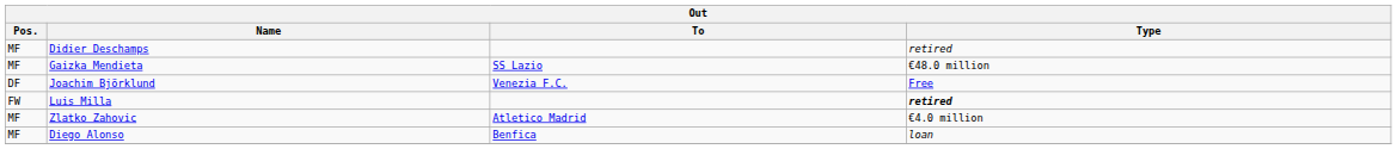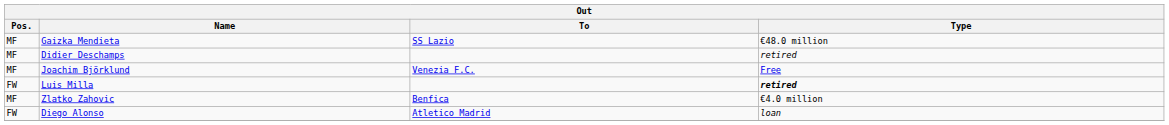rows swapped: Gaizka Mendieta <-> Didier Deschamps
Joachim Björklund | Pos.: DF -> MF
Zlatko Zahovic | To: Atletico Madrid -> Benfica
Diego Alonso | Pos.: MF -> FW
Diego Alonso | To: Benfica -> Atletico Madrid
